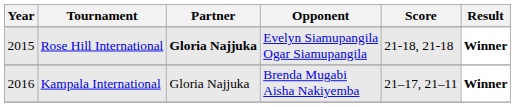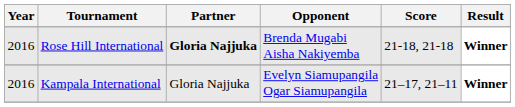Rose Hill International | Year: 2015 -> 2016
Rose Hill International | Opponent: Evelyn Siamupangila Ogar Siamupangila -> Brenda Mugabi Aisha Nakiyemba
Kampala International | Opponent: Brenda Mugabi Aisha Nakiyemba -> Evelyn Siamupangila Ogar Siamupangila
